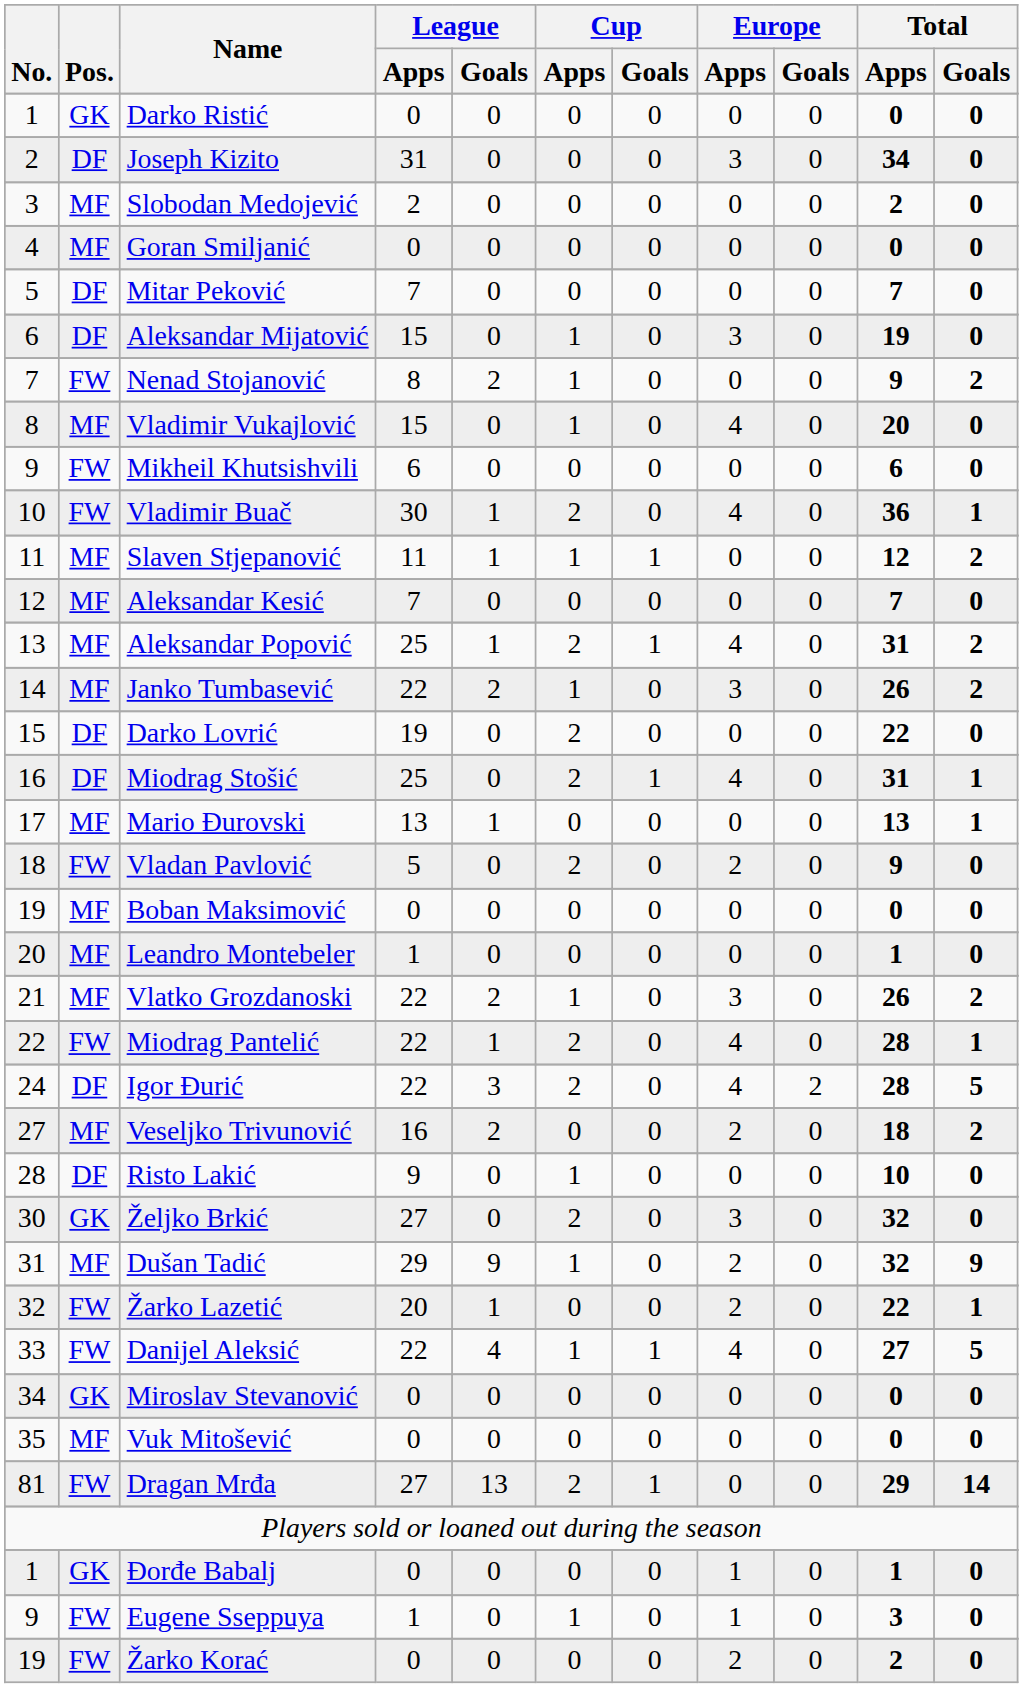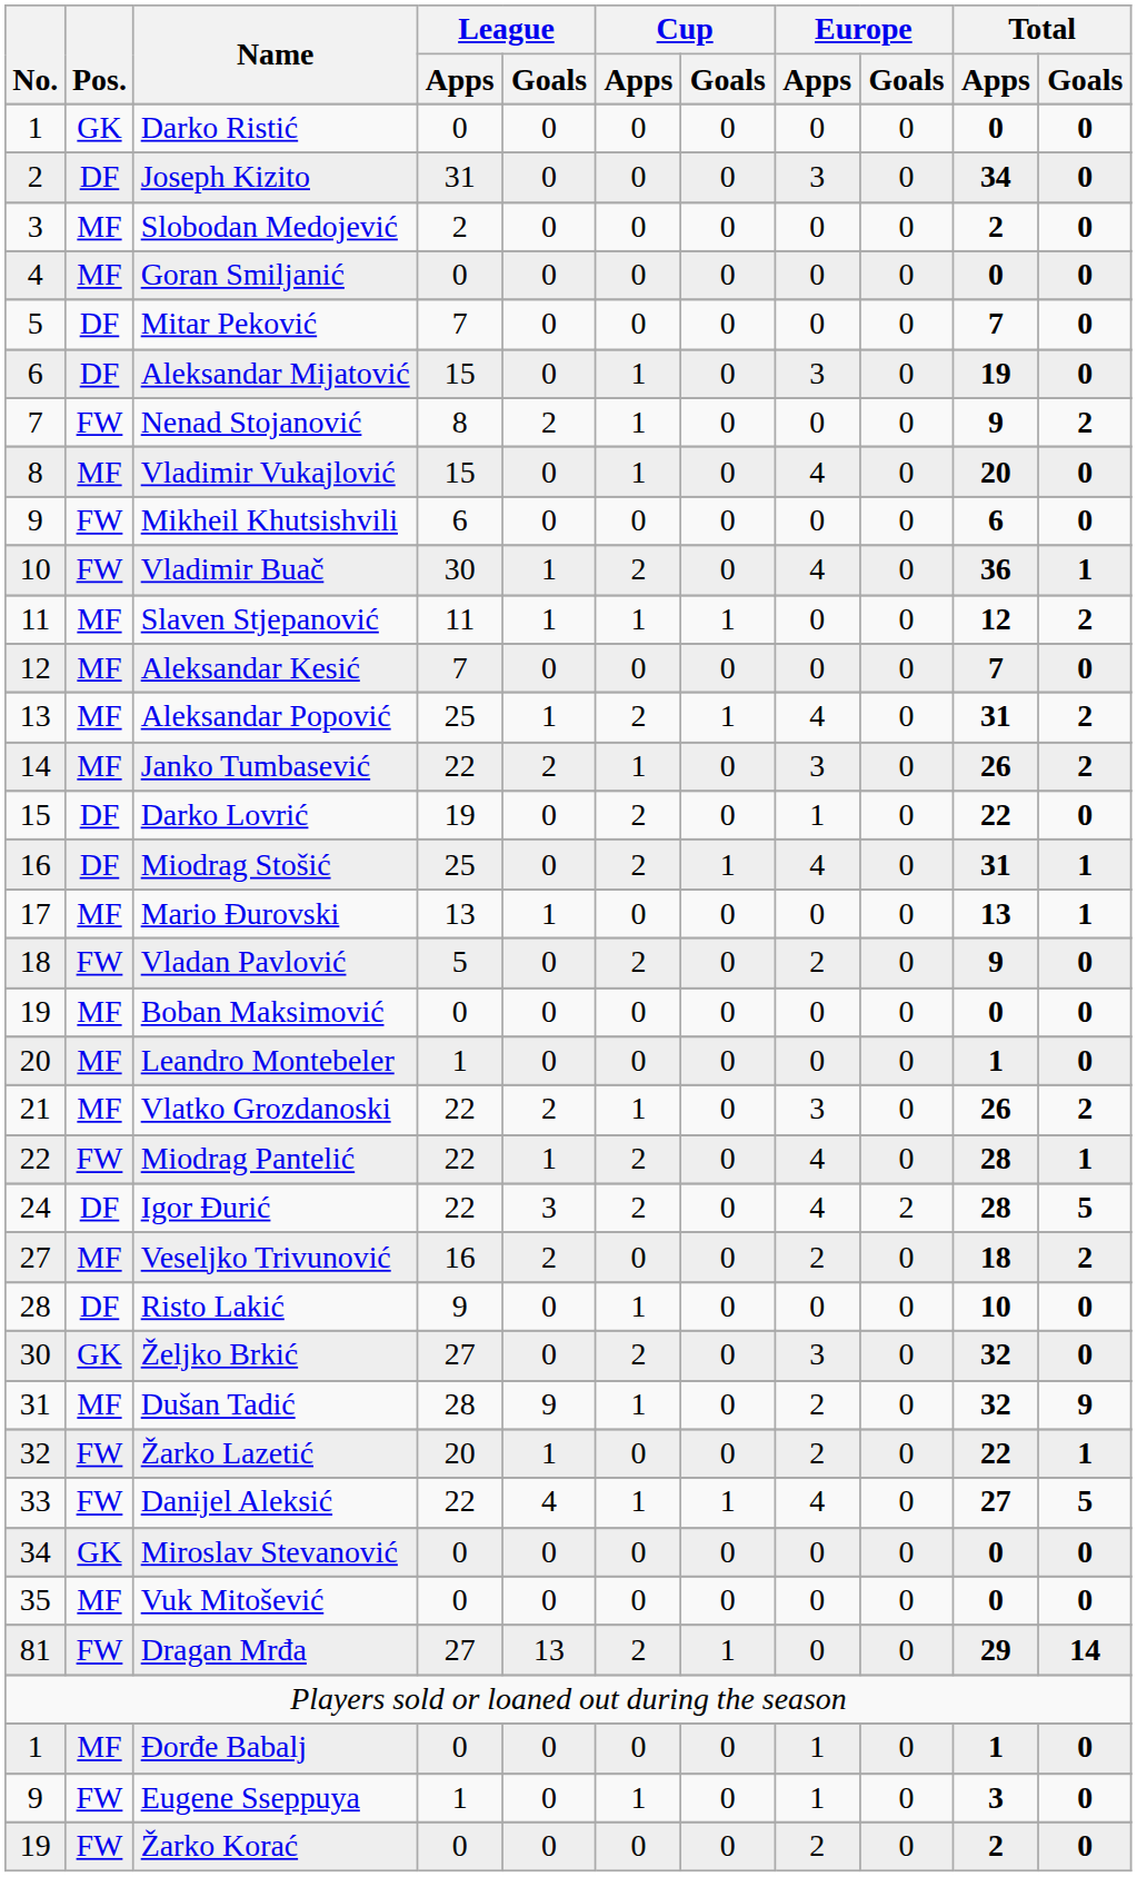Darko Lovrić | Europe / Apps: 0 -> 1
Dušan Tadić | League / Apps: 29 -> 28
Đorđe Babalj | Pos.: GK -> MF
